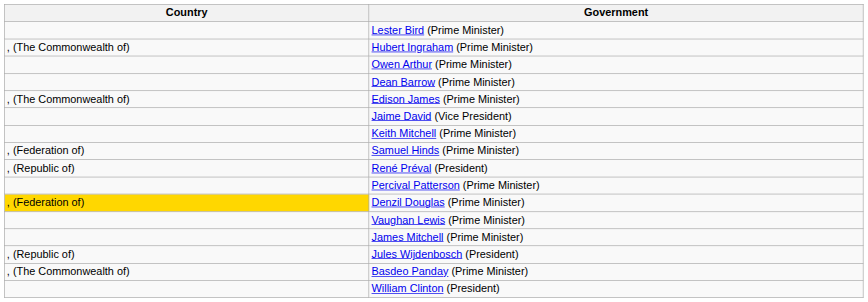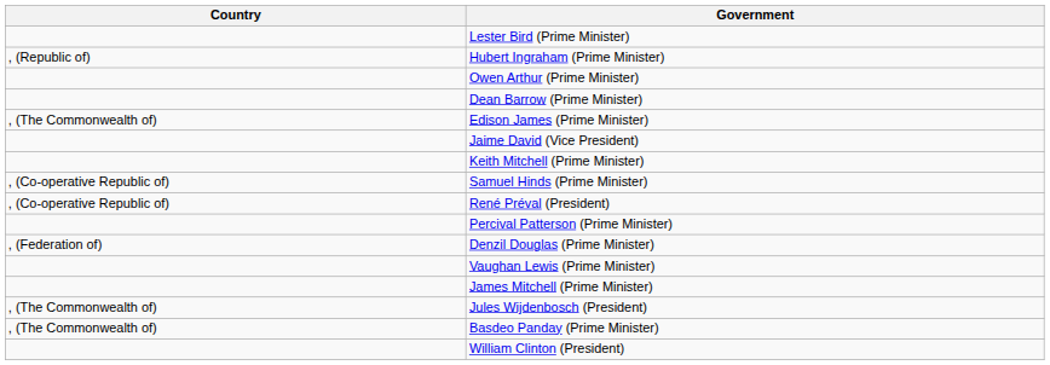Hubert Ingraham (Prime Minister) | Country: , (The Commonwealth of) -> , (Republic of)
Samuel Hinds (Prime Minister) | Country: , (Federation of) -> , (Co-operative Republic of)
René Préval (President) | Country: , (Republic of) -> , (Co-operative Republic of)
Denzil Douglas (Prime Minister) | Country: gold background -> no background
Jules Wijdenbosch (President) | Country: , (Republic of) -> , (The Commonwealth of)
